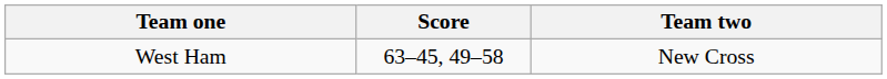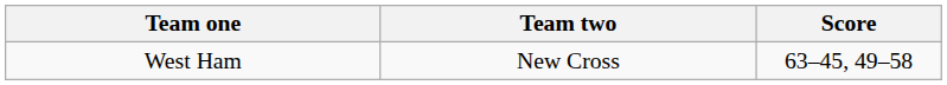columns swapped: Score <-> Team two
